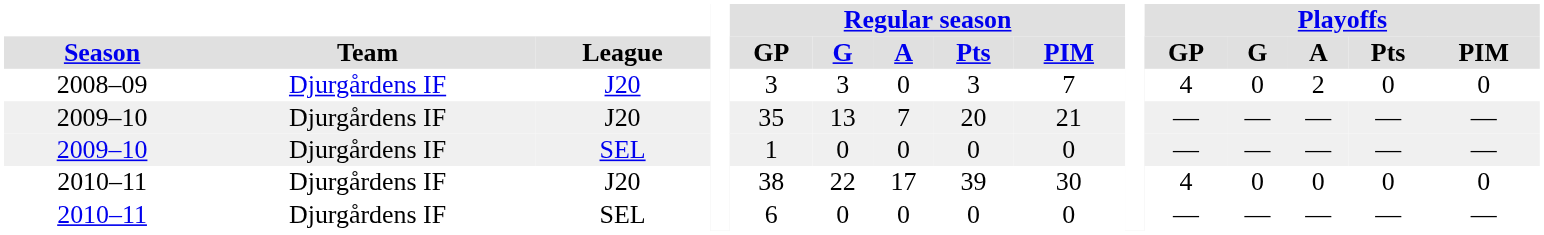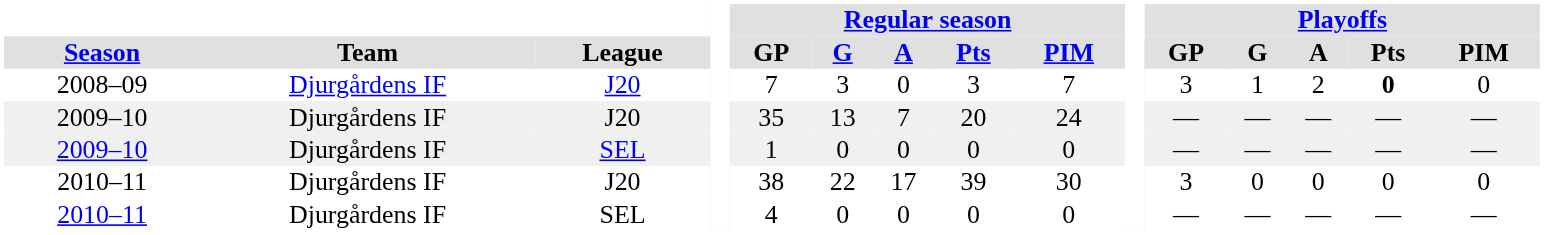2008–09 | Regular season / GP: 3 -> 7
2008–09 | Playoffs / GP: 4 -> 3
2008–09 | Playoffs / G: 0 -> 1
2008–09 | Playoffs / Pts: normal -> bold
2009–10 / J20 | Regular season / PIM: 21 -> 24
2010–11 / J20 | Playoffs / GP: 4 -> 3
2010–11 / SEL | Regular season / GP: 6 -> 4
